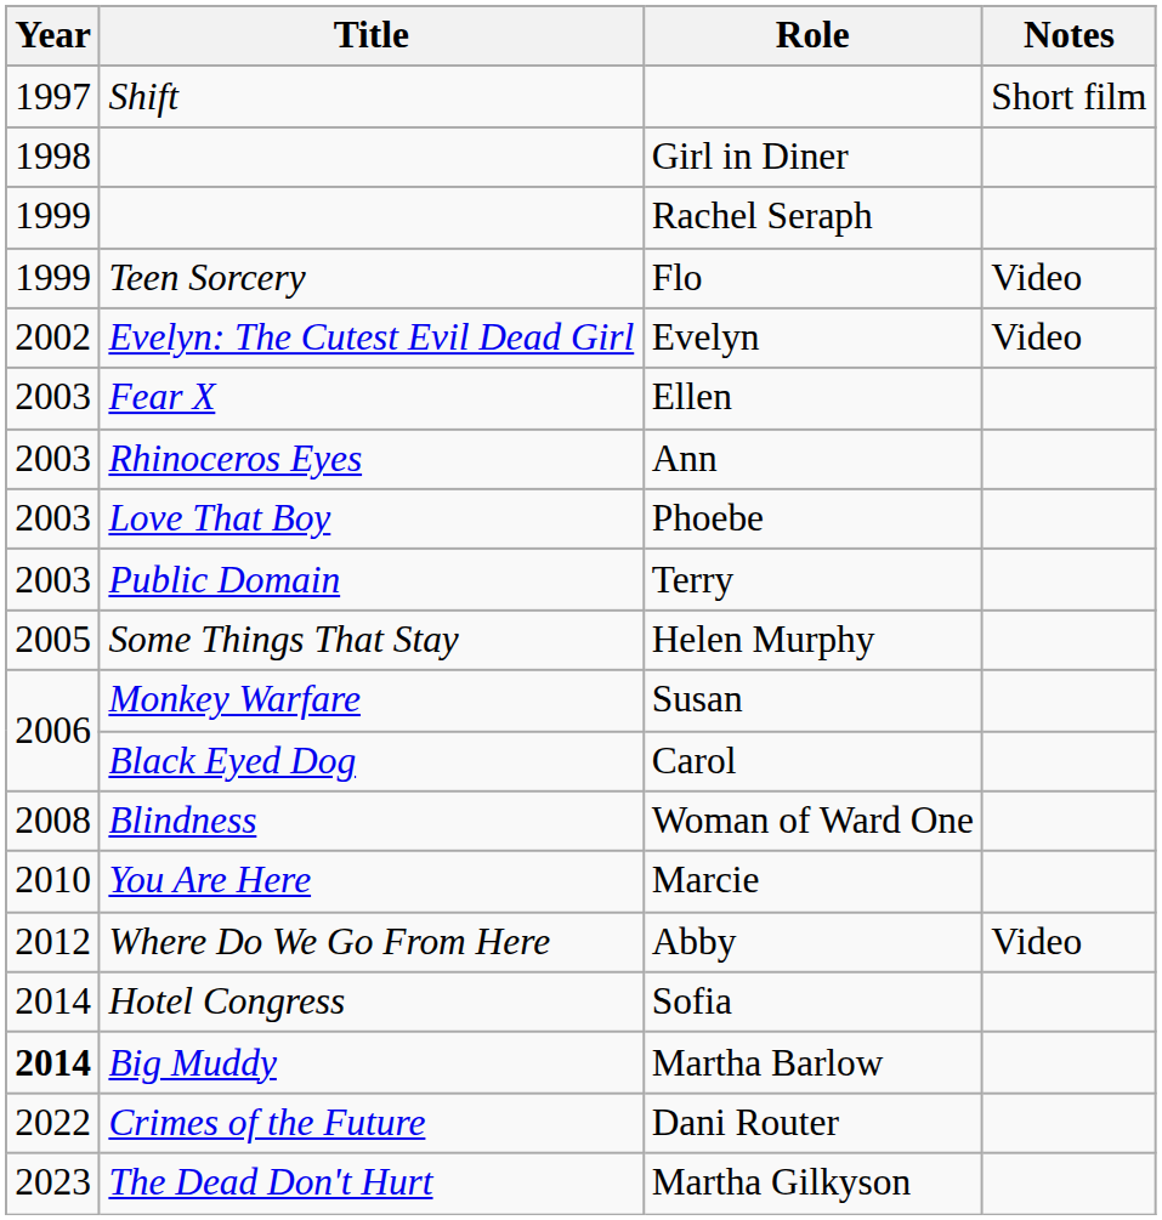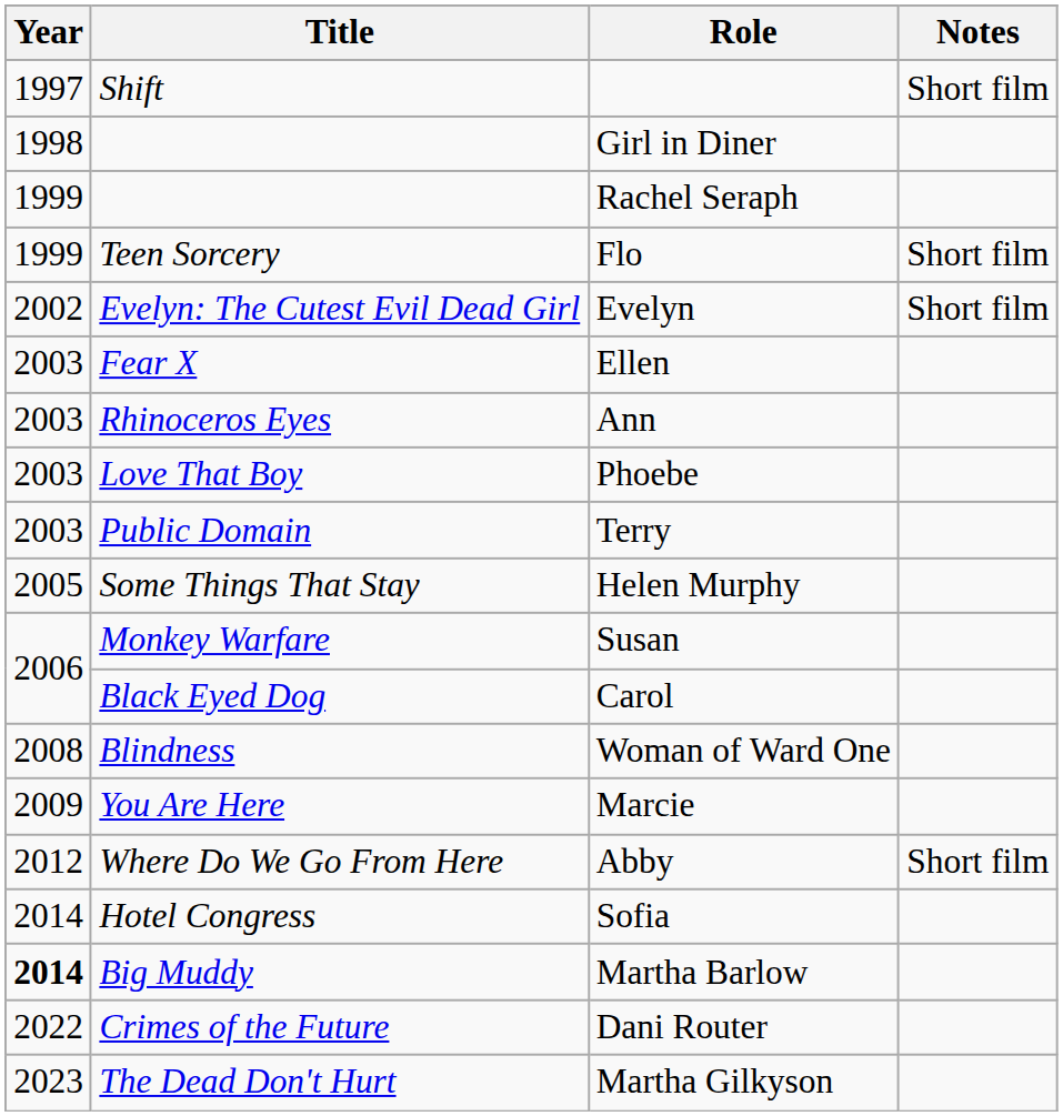Flo | Notes: Video -> Short film
Evelyn | Notes: Video -> Short film
Marcie | Year: 2010 -> 2009
Abby | Notes: Video -> Short film
